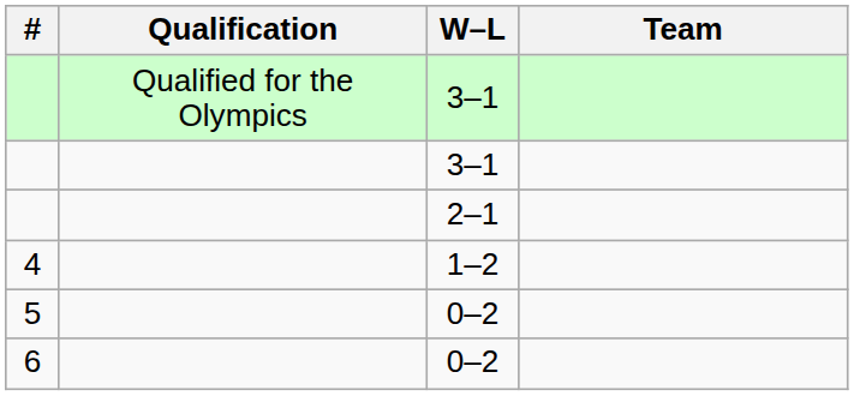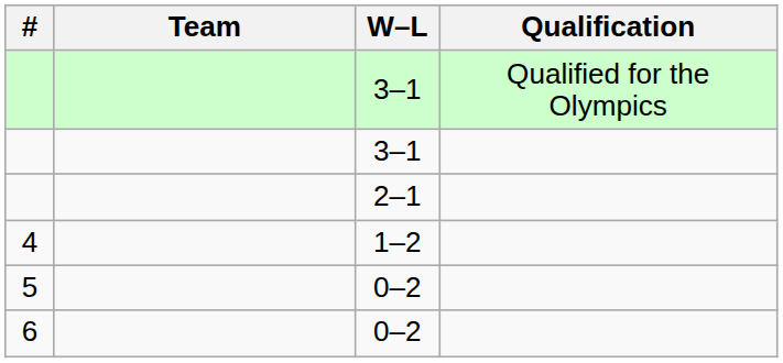columns swapped: Team <-> Qualification
